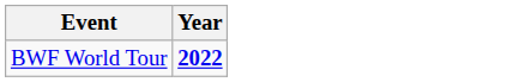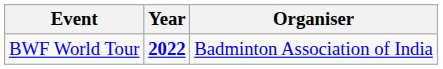+ column: Organiser | Badminton Association of India
